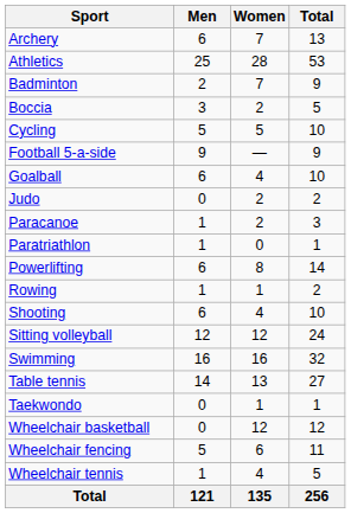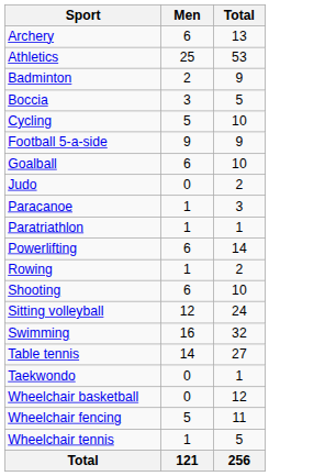- column: Women | 7 | 28 | 7 | 2 | 5 | — | 4 | 2 | 2 | 0 | 8 | 1 | 4 | 12 | 16 | 13 | 1 | 12 | 6 | 4 | 135
